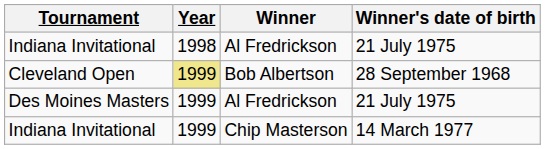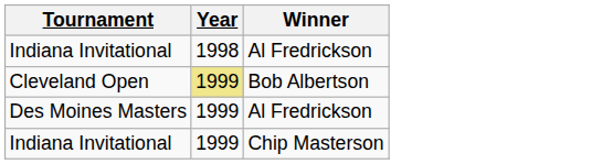- column: Winner's date of birth | 21 July 1975 | 28 September 1968 | 21 July 1975 | 14 March 1977
